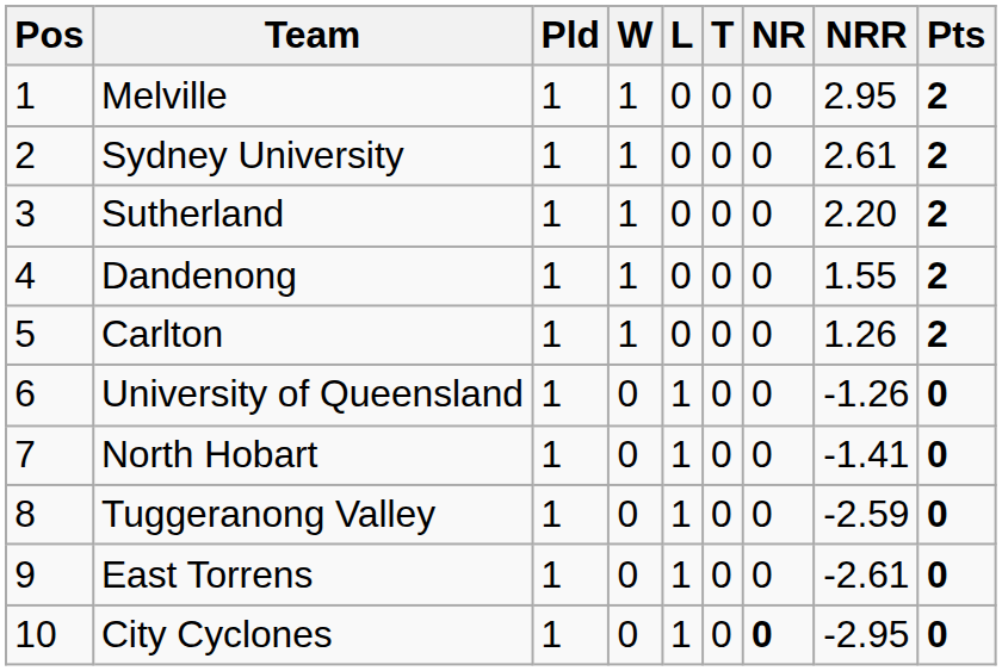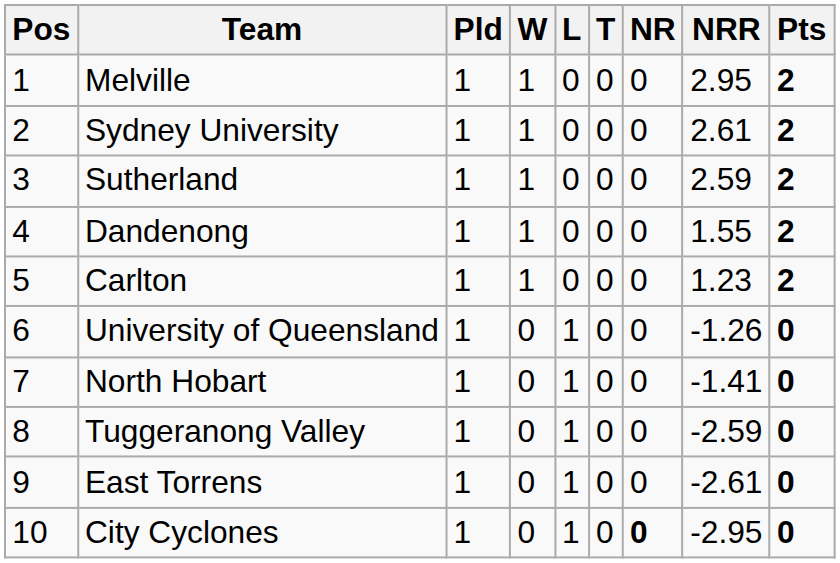Sutherland | NRR: 2.20 -> 2.59
Carlton | NRR: 1.26 -> 1.23
